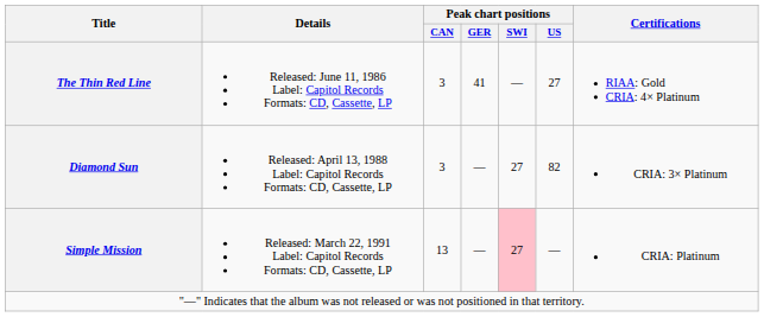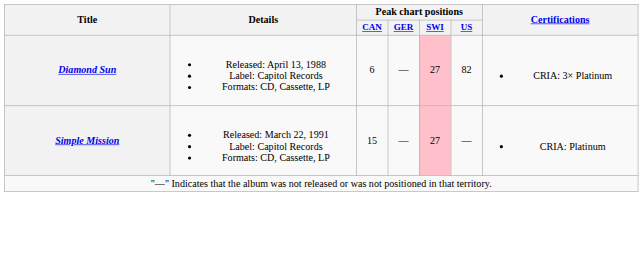- row: The Thin Red Line | Released: June 11, 1986 Label: Capitol Records Formats: CD, Cassette, LP | 3 | 41 | — | 27 | RIAA: Gold CRIA: 4× Platinum
Diamond Sun | Peak chart positions / CAN: 3 -> 6
Diamond Sun | Peak chart positions / SWI: no background -> pink background
Simple Mission | Peak chart positions / CAN: 13 -> 15
